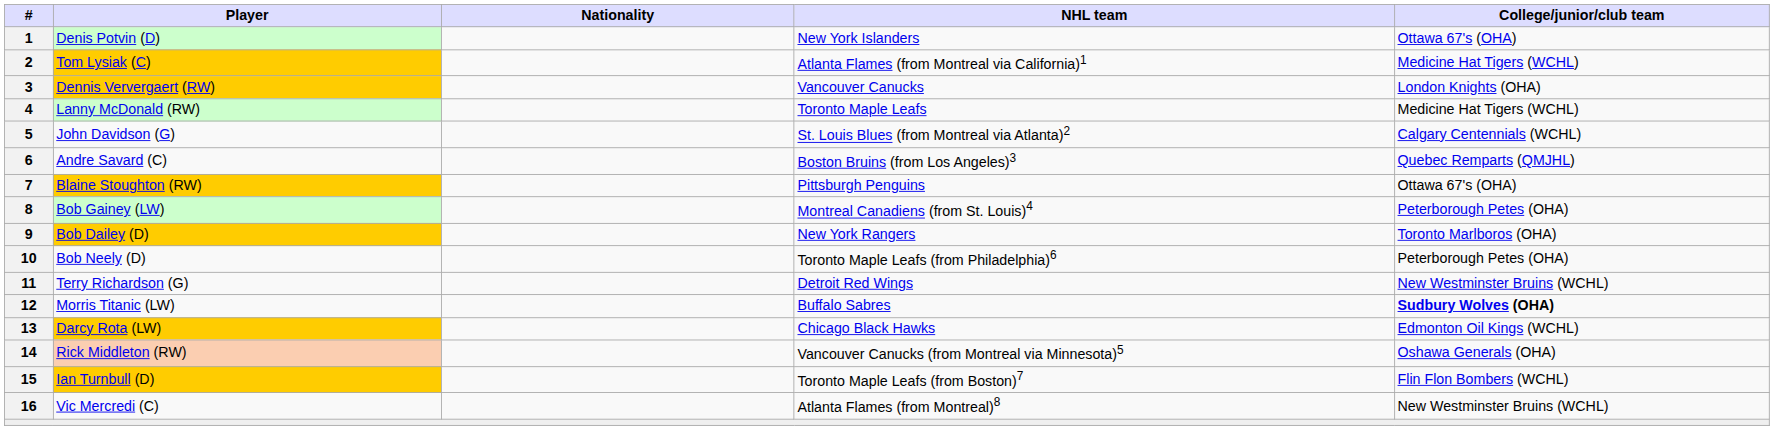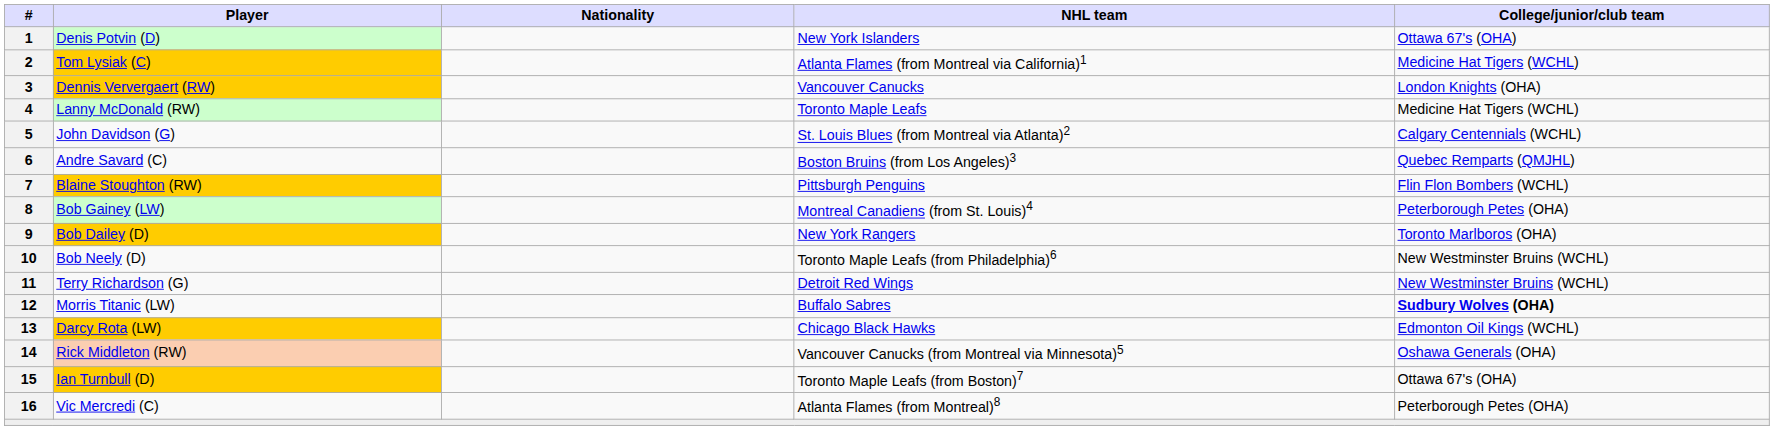7 | College/junior/club team: Ottawa 67's (OHA) -> Flin Flon Bombers (WCHL)
10 | College/junior/club team: Peterborough Petes (OHA) -> New Westminster Bruins (WCHL)
15 | College/junior/club team: Flin Flon Bombers (WCHL) -> Ottawa 67's (OHA)
16 | College/junior/club team: New Westminster Bruins (WCHL) -> Peterborough Petes (OHA)
